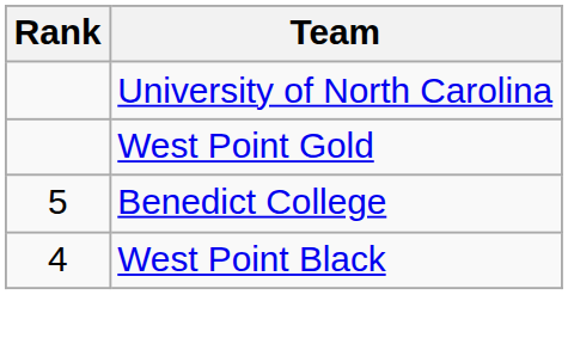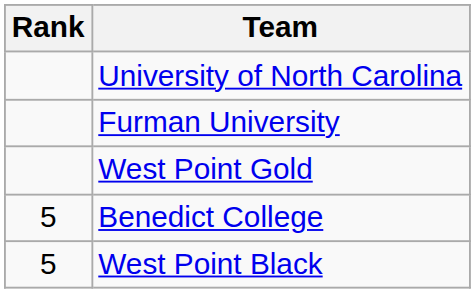+ row: Furman University
West Point Black | Rank: 4 -> 5
